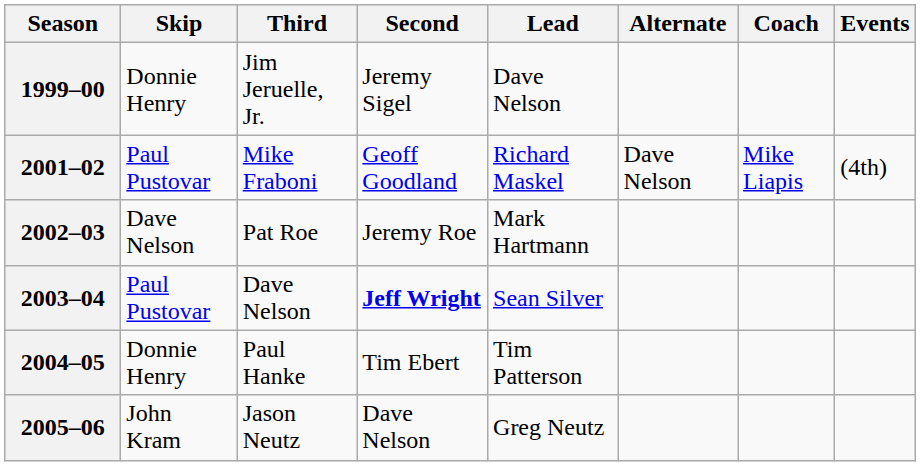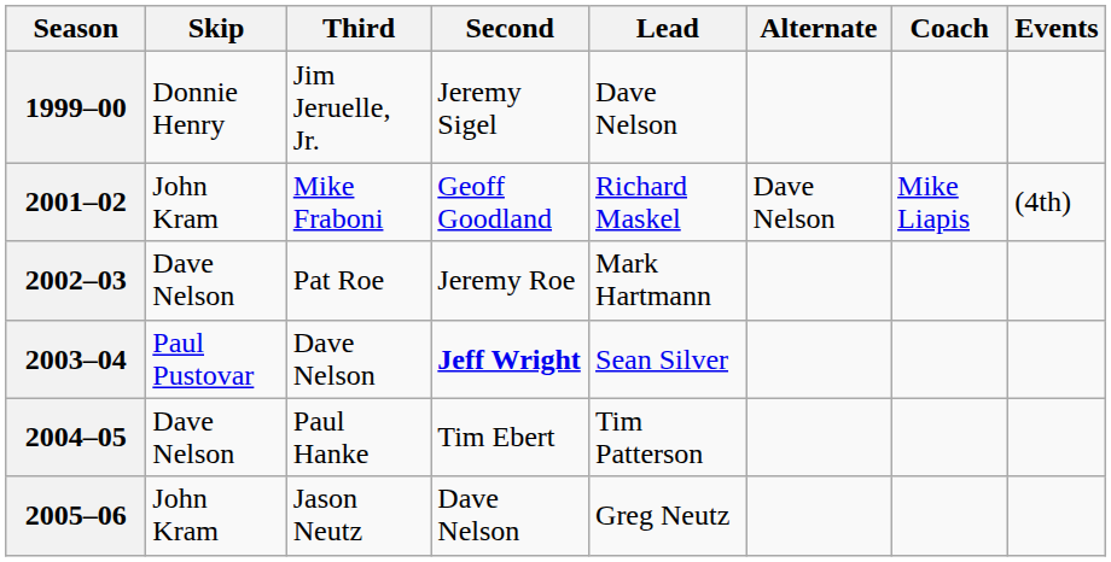2001–02 | Skip: Paul Pustovar -> John Kram
2004–05 | Skip: Donnie Henry -> Dave Nelson
